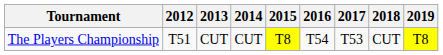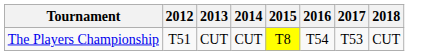- column: 2019 | T8
